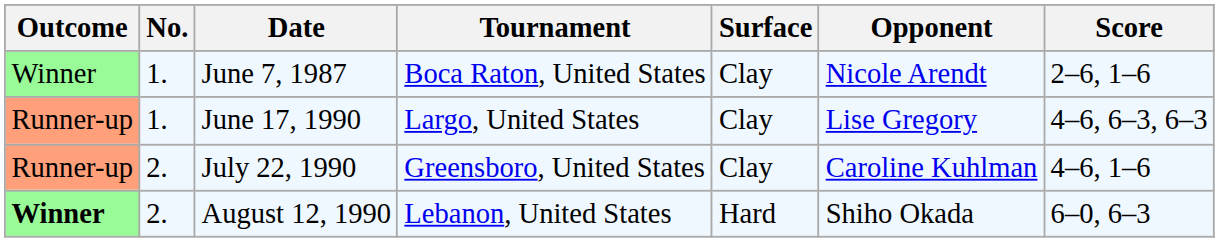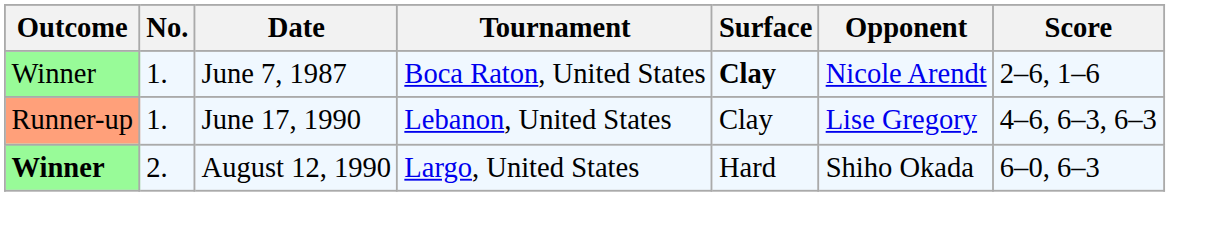June 7, 1987 | Surface: normal -> bold
June 17, 1990 | Tournament: Largo, United States -> Lebanon, United States
- row: Runner-up | 2. | July 22, 1990 | Greensboro, United States | Clay | Caroline Kuhlman | 4–6, 1–6
August 12, 1990 | Tournament: Lebanon, United States -> Largo, United States
